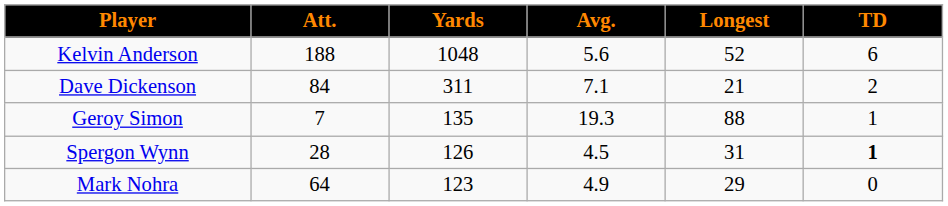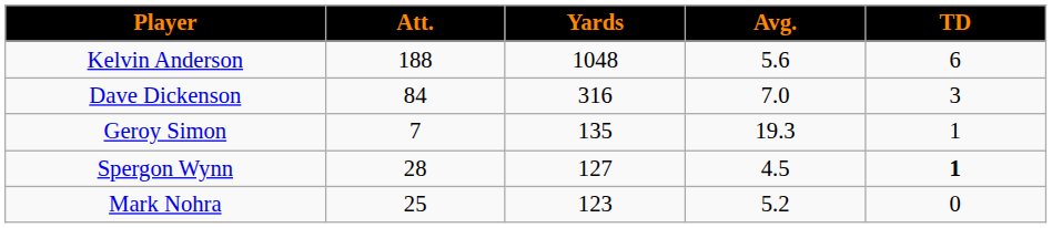- column: Longest | 52 | 21 | 88 | 31 | 29
Dave Dickenson | Yards: 311 -> 316
Dave Dickenson | Avg.: 7.1 -> 7.0
Dave Dickenson | TD: 2 -> 3
Spergon Wynn | Yards: 126 -> 127
Mark Nohra | Att.: 64 -> 25
Mark Nohra | Avg.: 4.9 -> 5.2
